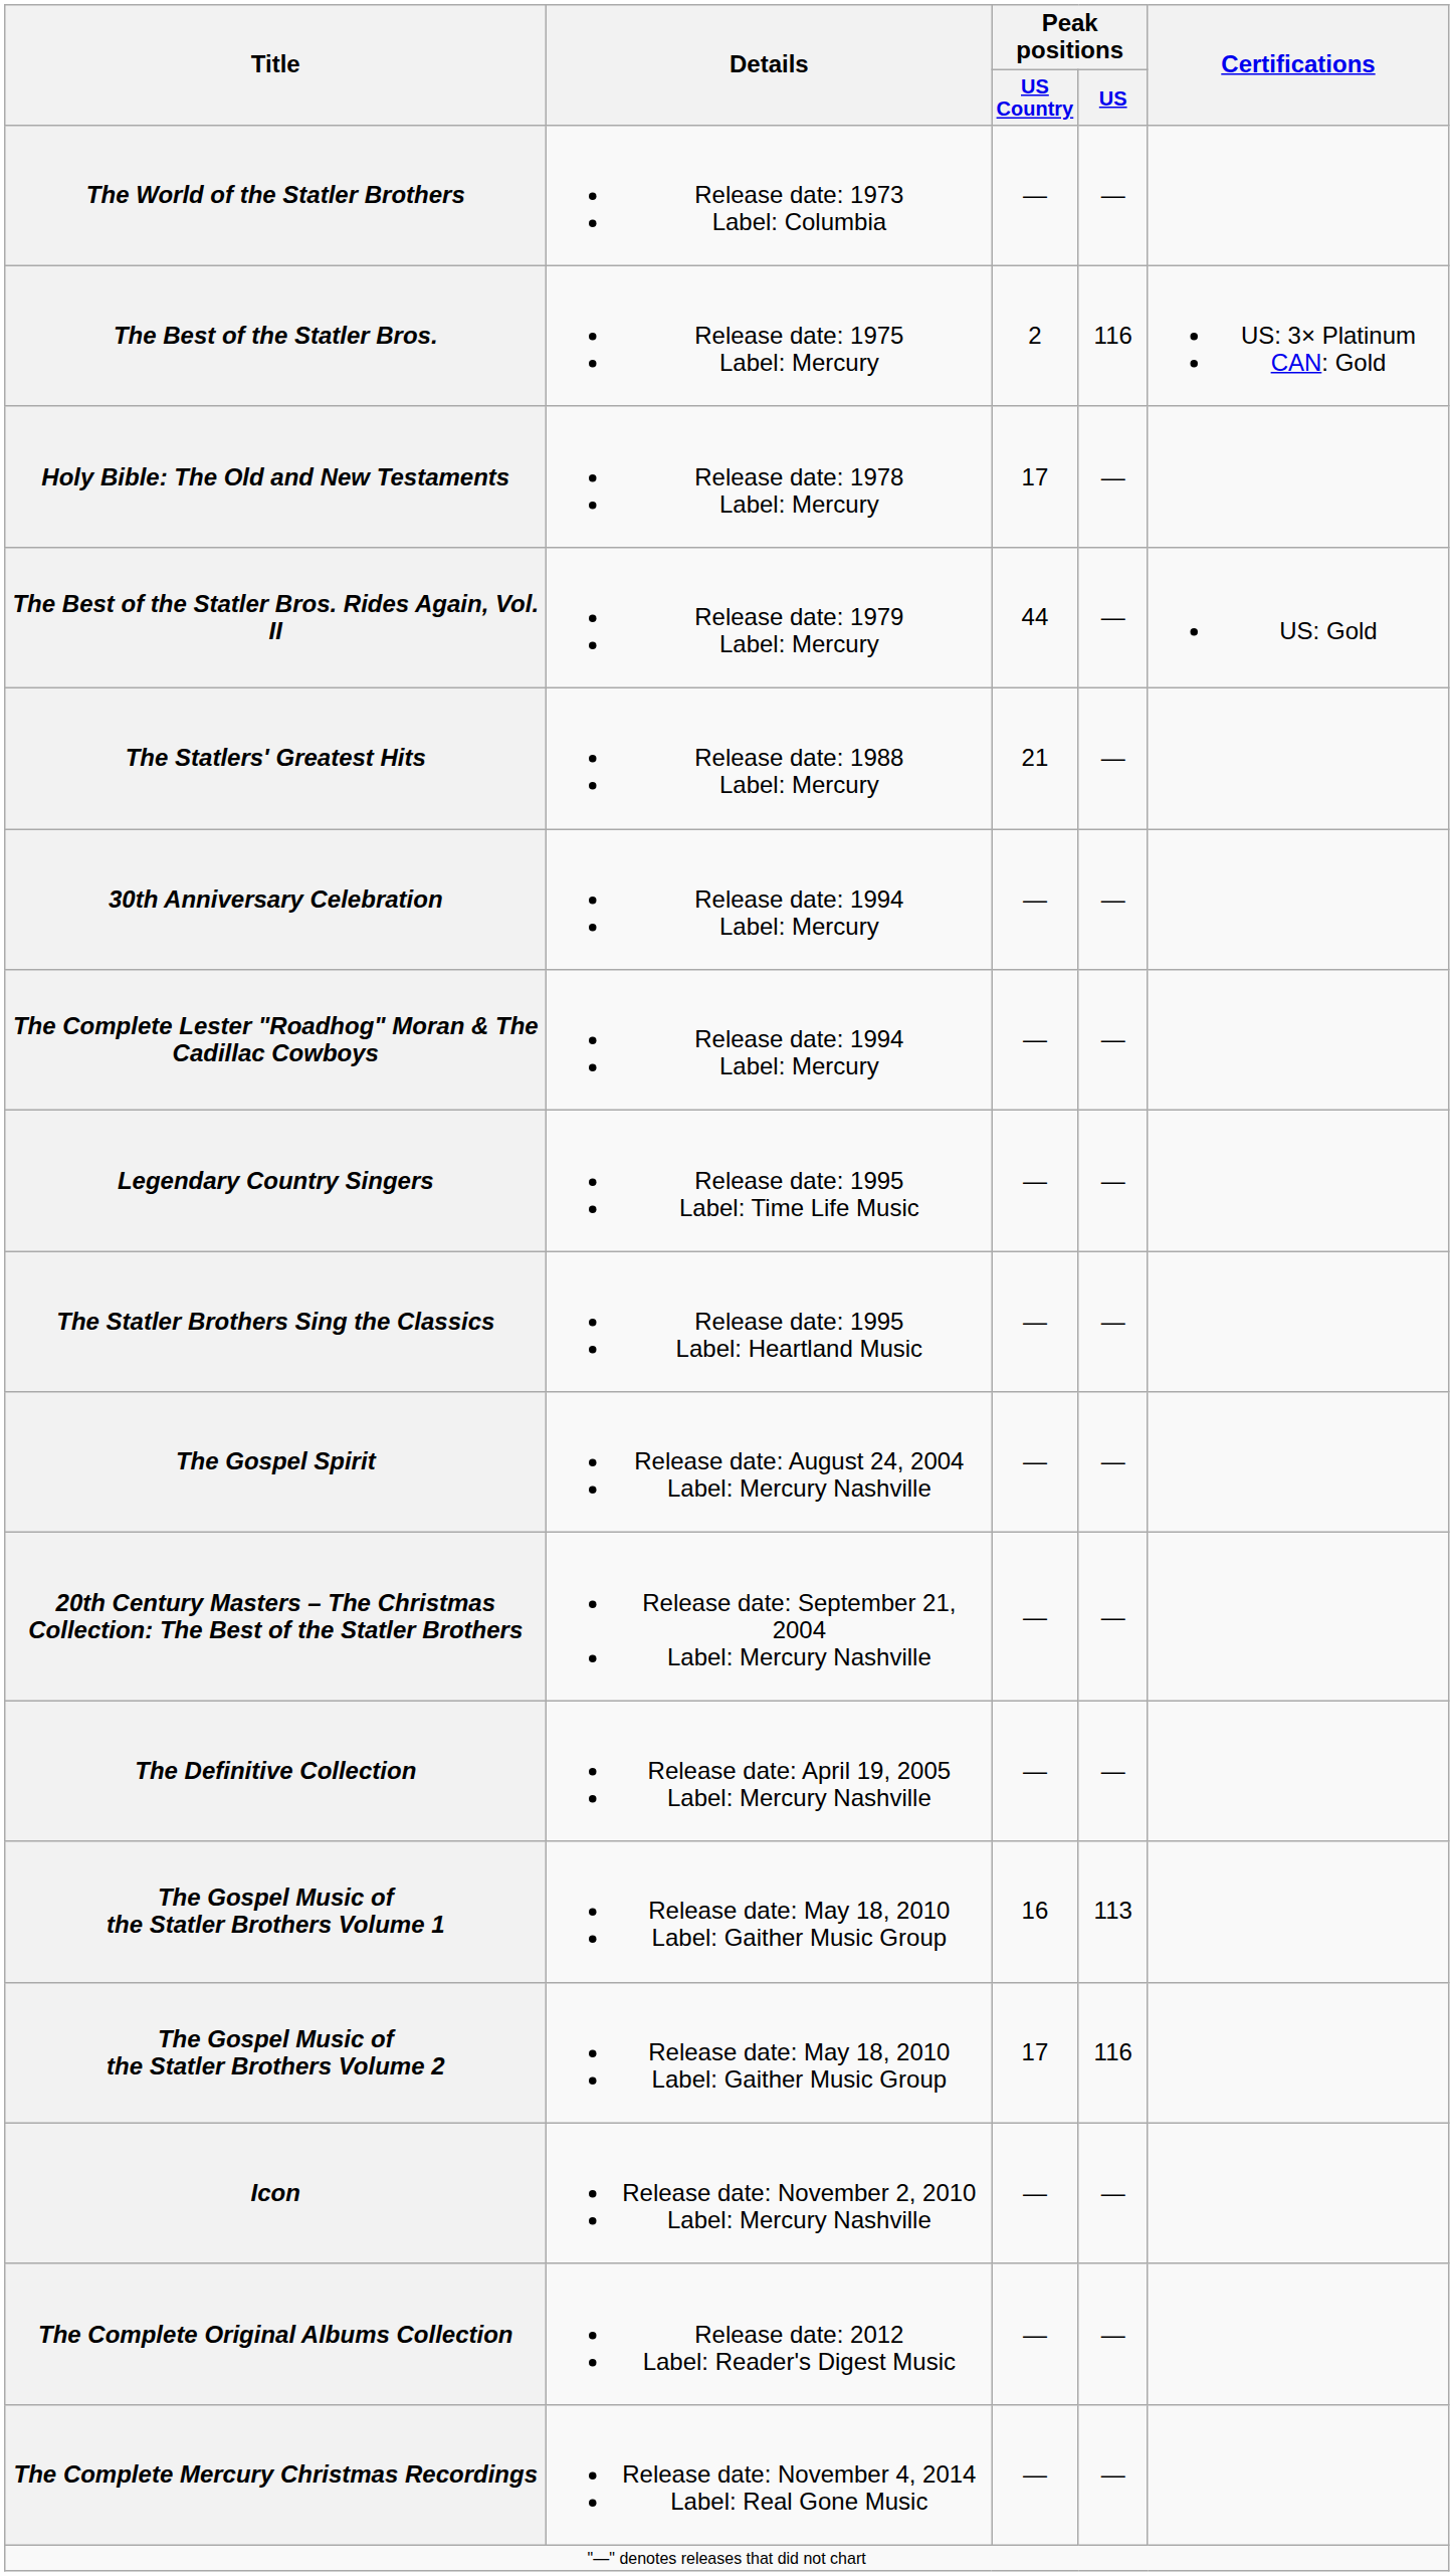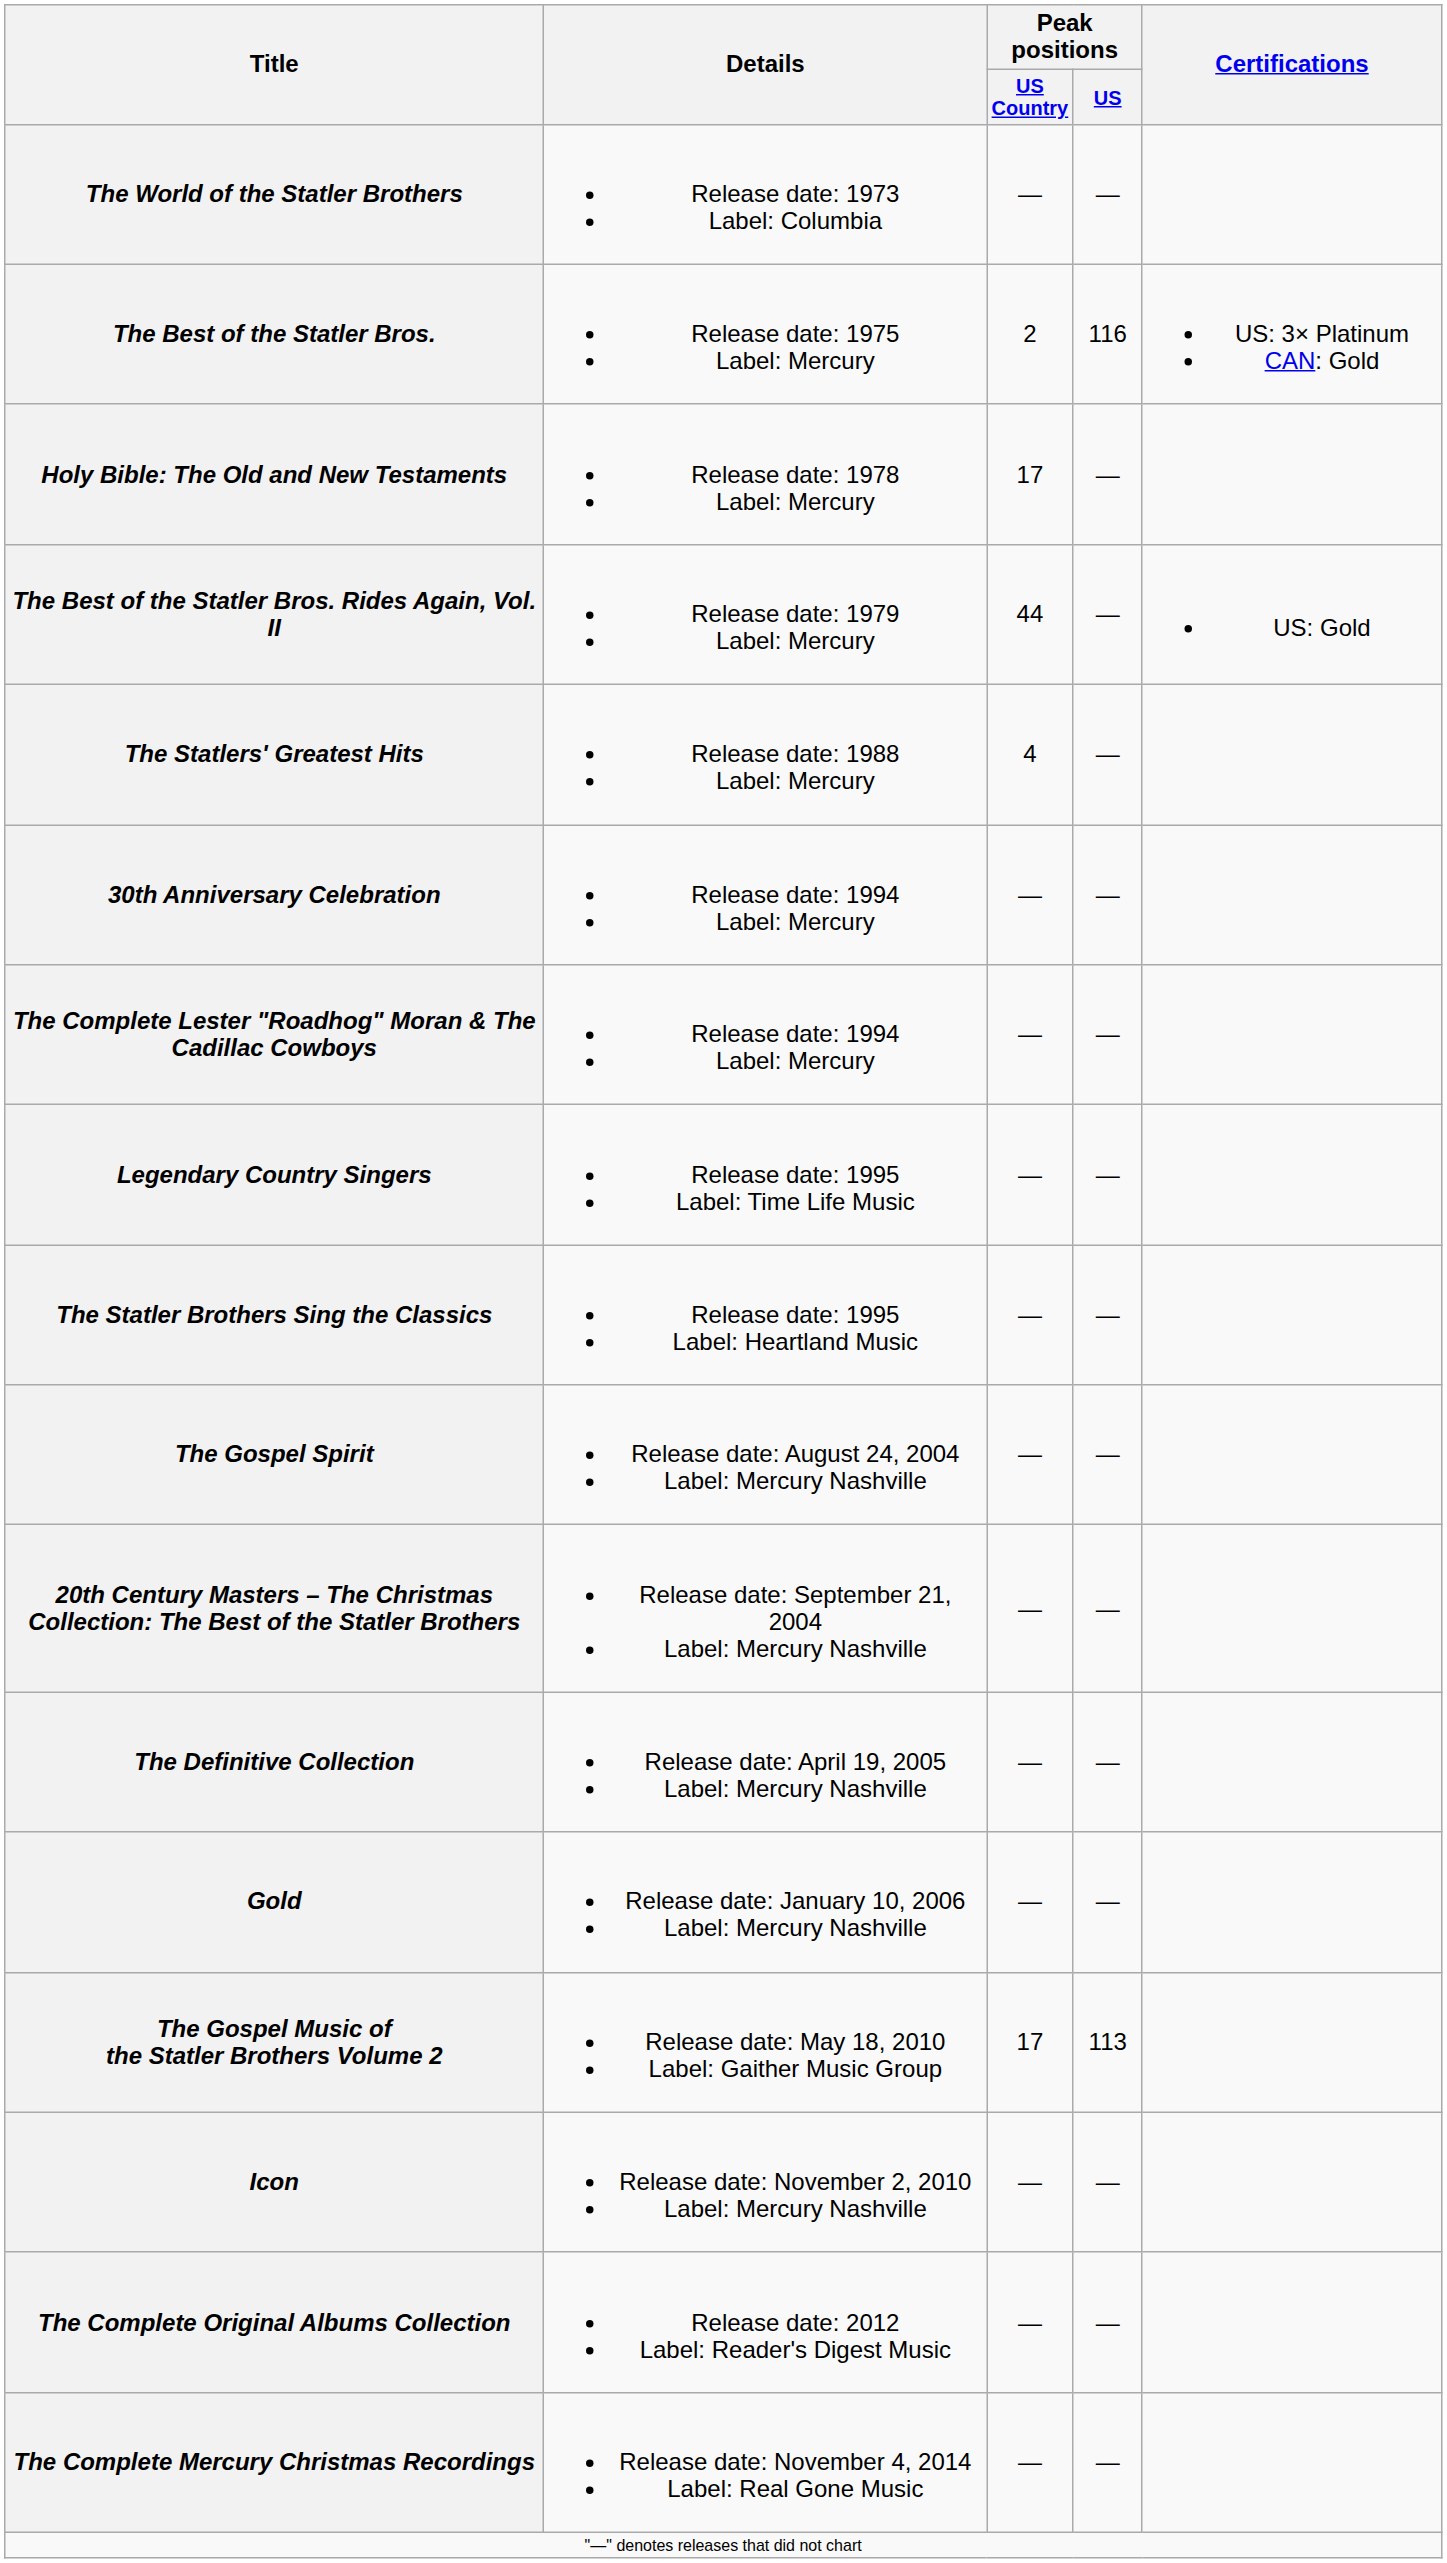The Statlers' Greatest Hits | Peak positions / US Country: 21 -> 4
+ row: Gold | Release date: January 10, 2006 Label: Mercury Nashville | — | —
- row: The Gospel Music of the Statler Brothers Volume 1 | Release date: May 18, 2010 Label: Gaither Music Group | 16 | 113
The Gospel Music of the Statler Brothers Volume 2 | Peak positions / US: 116 -> 113
